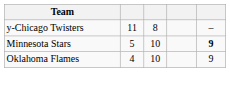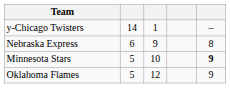y-Chicago Twisters | column 2: 11 -> 14
y-Chicago Twisters | column 3: 8 -> 1
+ row: Nebraska Express | 6 | 9 | 8
Oklahoma Flames | column 2: 4 -> 5
Oklahoma Flames | column 3: 10 -> 12
